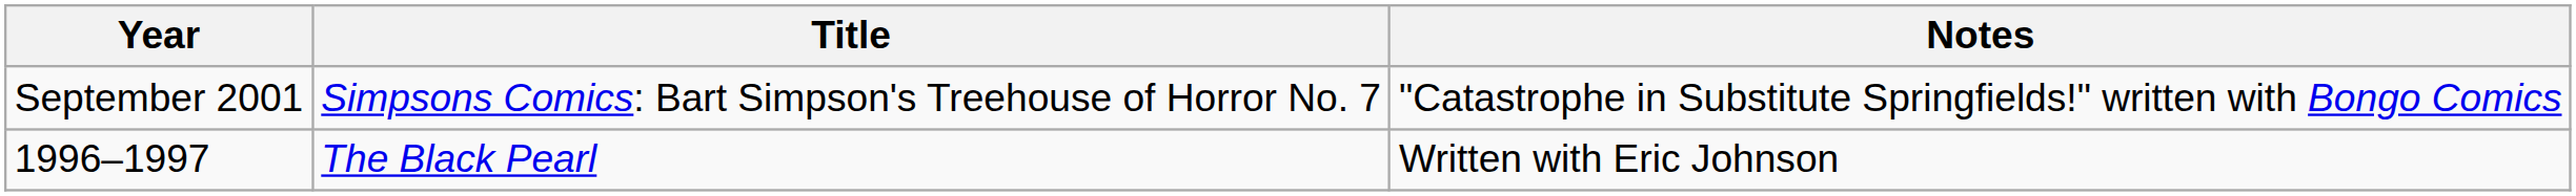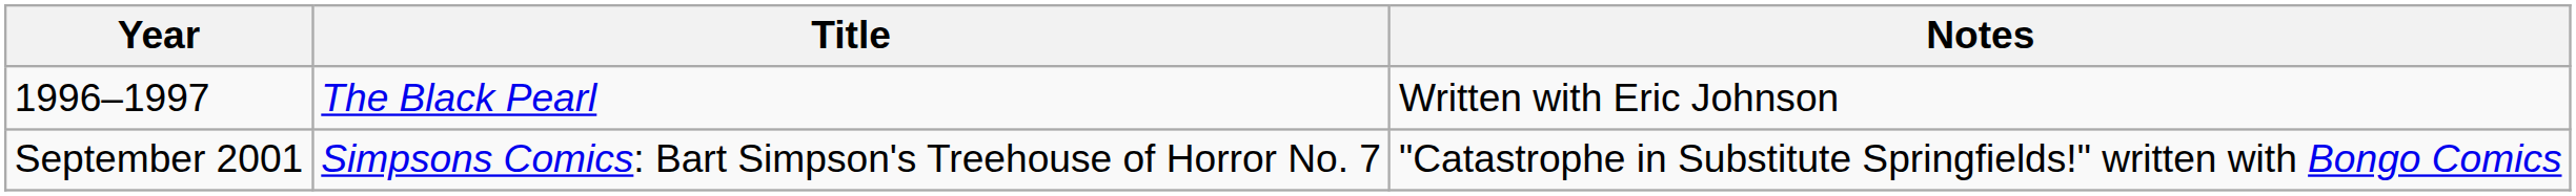rows swapped: 1996–1997 <-> September 2001
